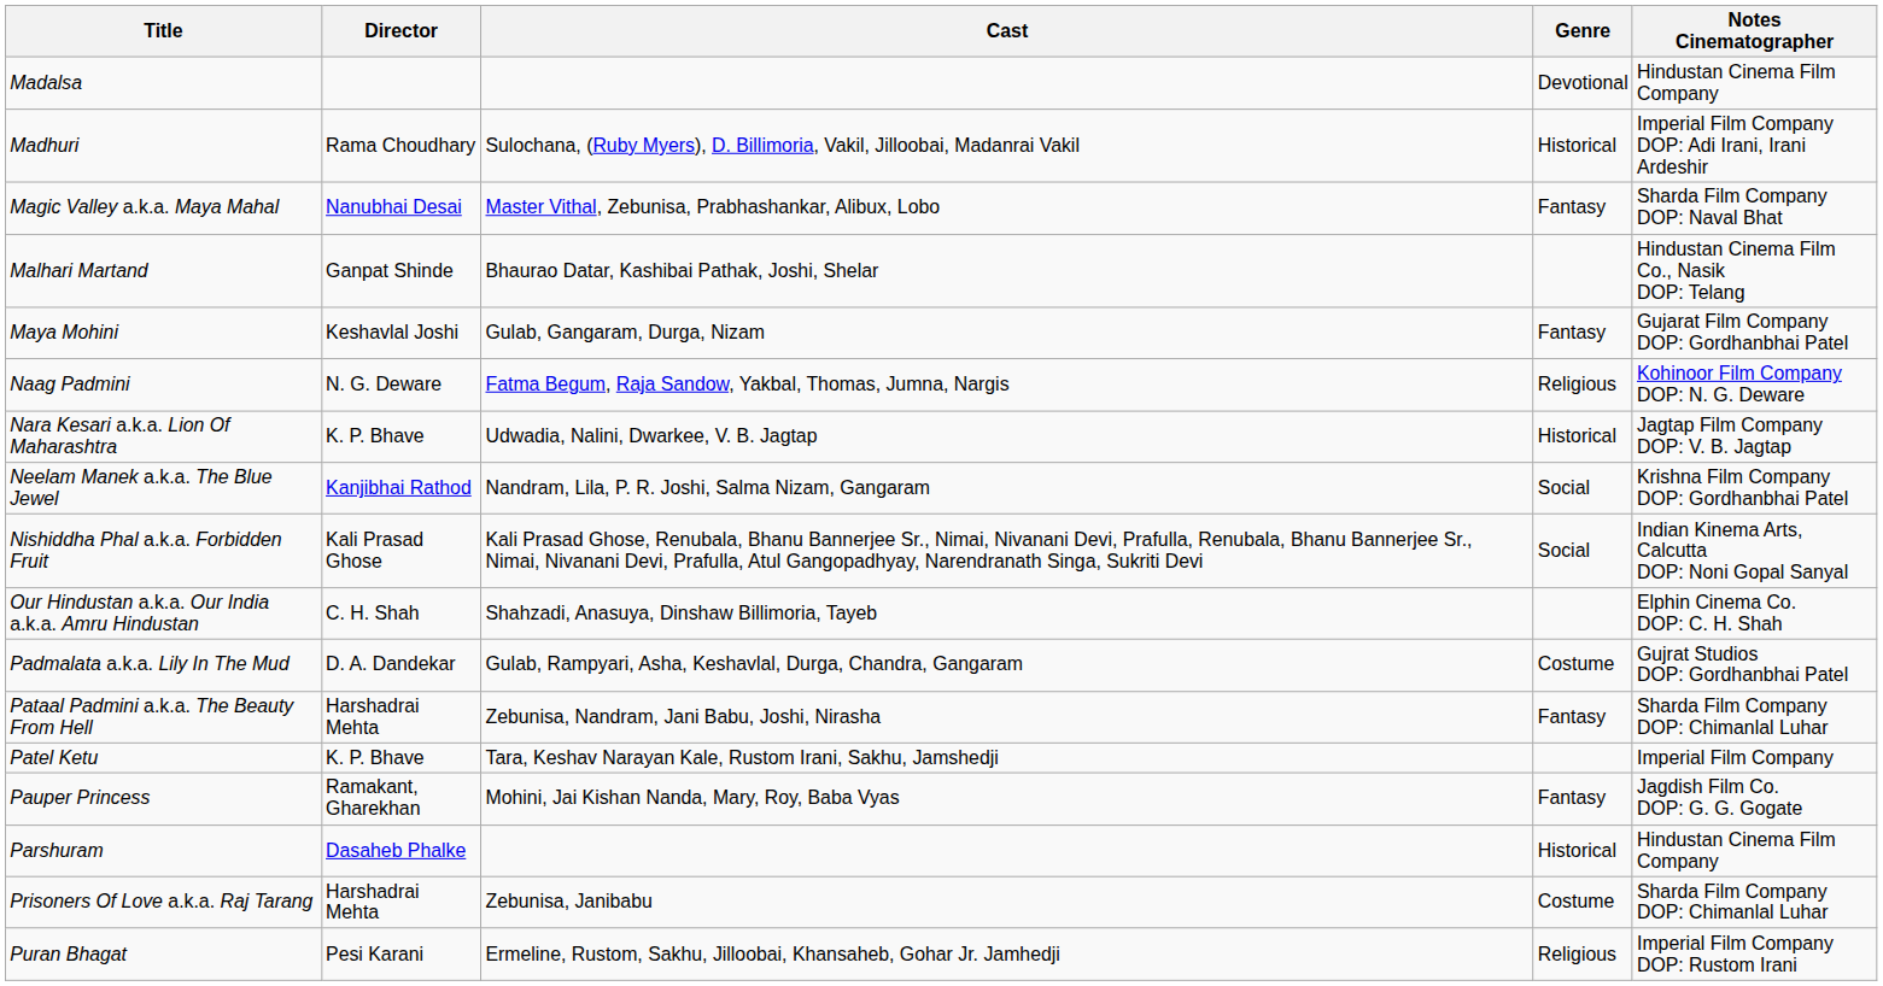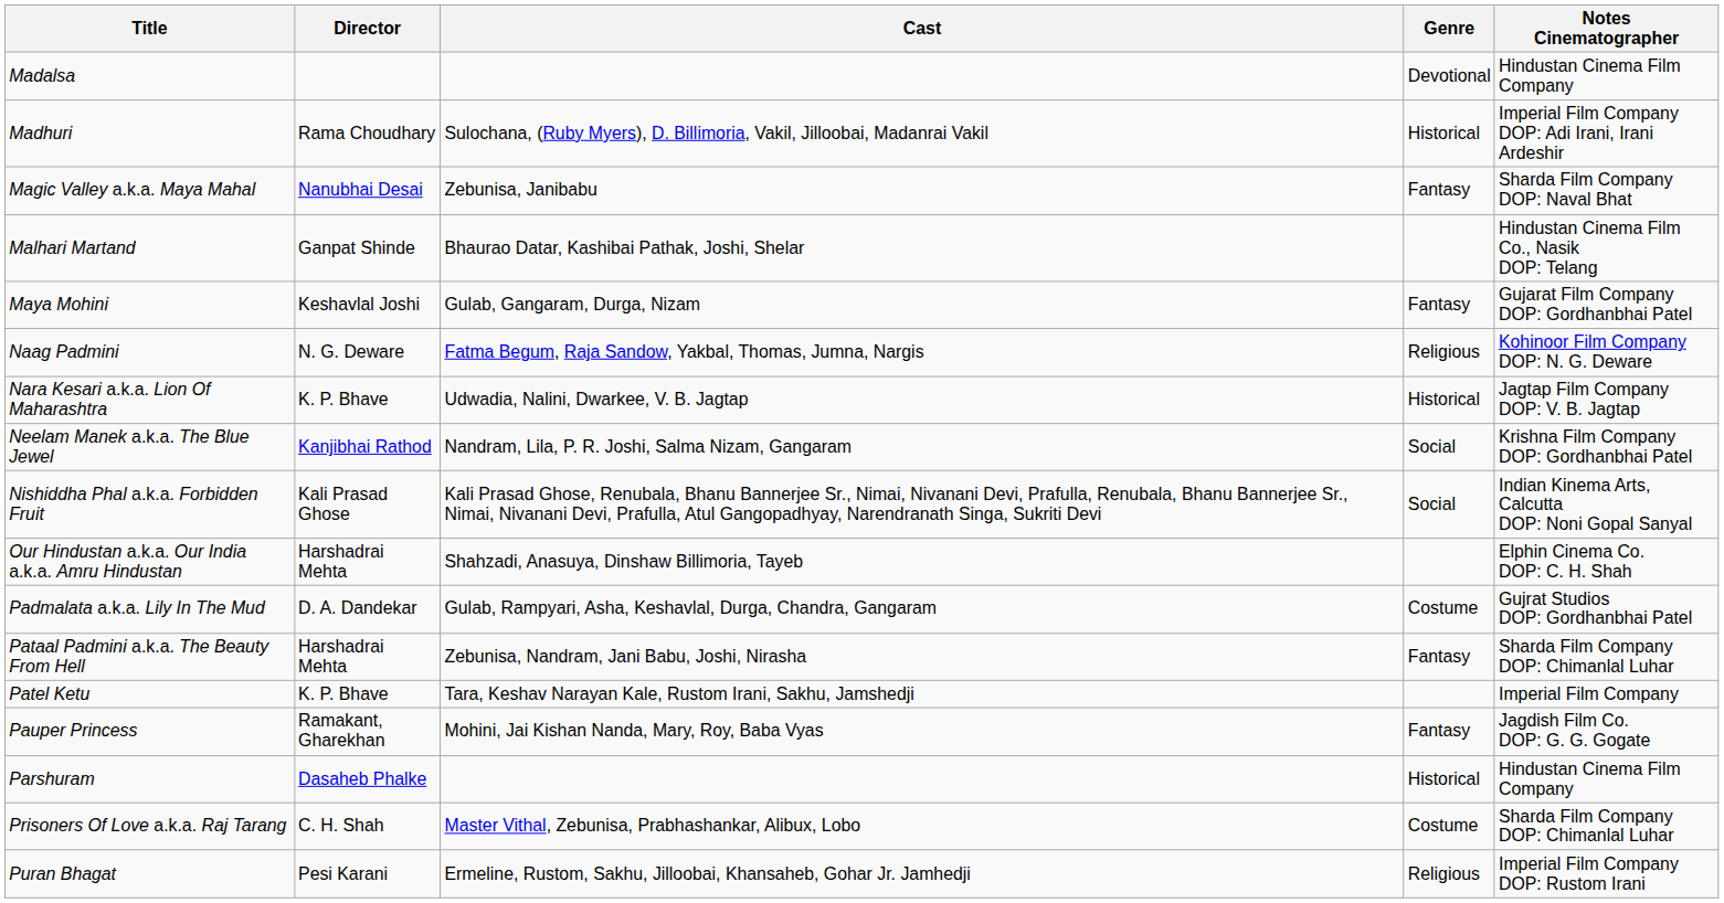Magic Valley a.k.a. Maya Mahal | Cast: Master Vithal, Zebunisa, Prabhashankar, Alibux, Lobo -> Zebunisa, Janibabu
Our Hindustan a.k.a. Our India a.k.a. Amru Hindustan | Director: C. H. Shah -> Harshadrai Mehta
Prisoners Of Love a.k.a. Raj Tarang | Director: Harshadrai Mehta -> C. H. Shah
Prisoners Of Love a.k.a. Raj Tarang | Cast: Zebunisa, Janibabu -> Master Vithal, Zebunisa, Prabhashankar, Alibux, Lobo
